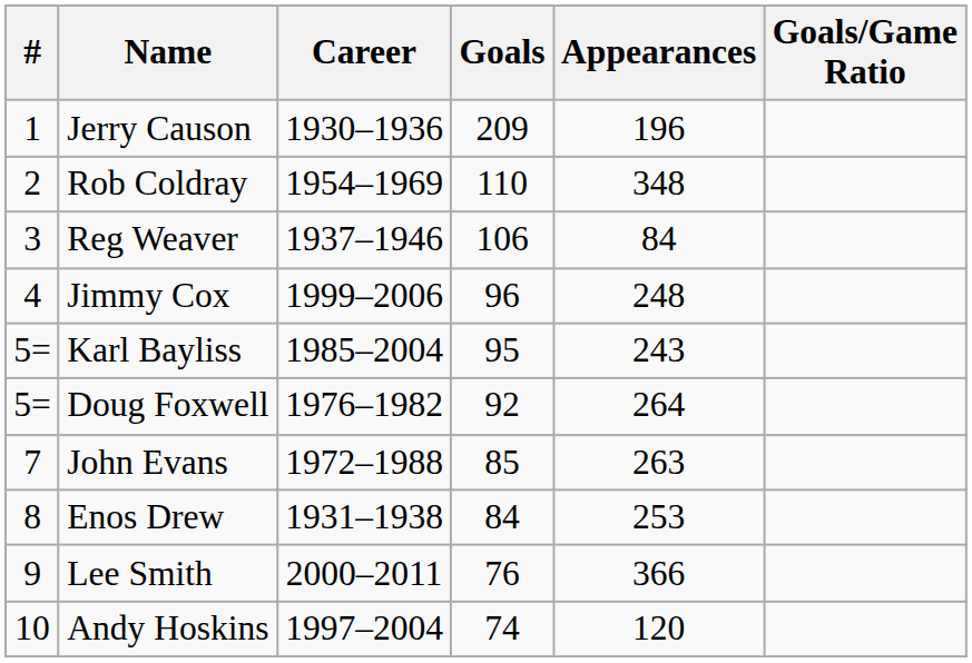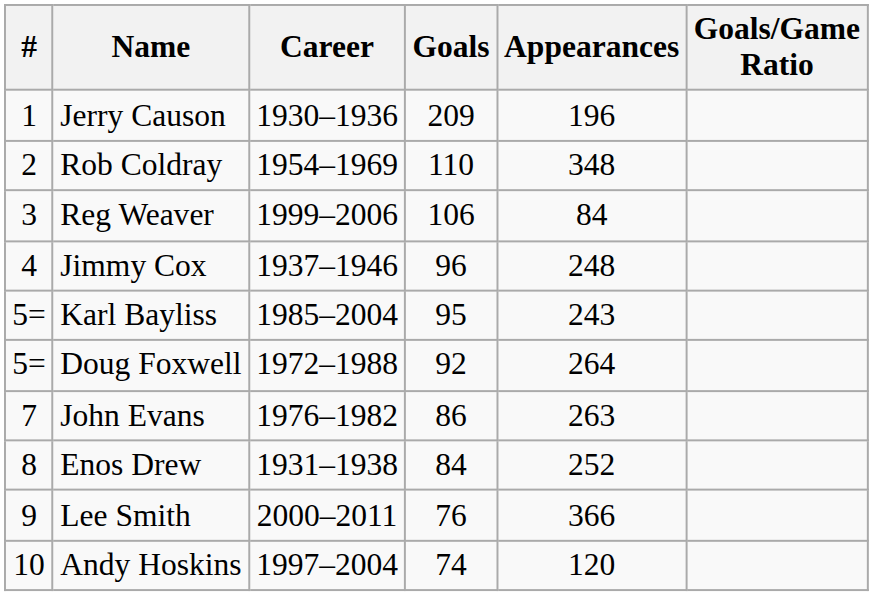Reg Weaver | Career: 1937–1946 -> 1999–2006
Jimmy Cox | Career: 1999–2006 -> 1937–1946
Doug Foxwell | Career: 1976–1982 -> 1972–1988
John Evans | Career: 1972–1988 -> 1976–1982
John Evans | Goals: 85 -> 86
Enos Drew | Appearances: 253 -> 252
